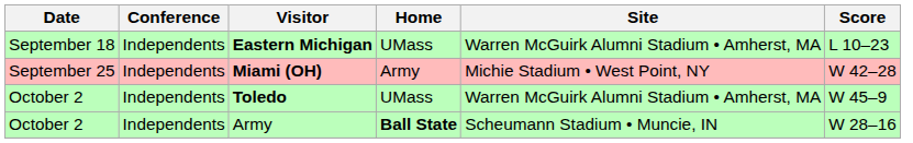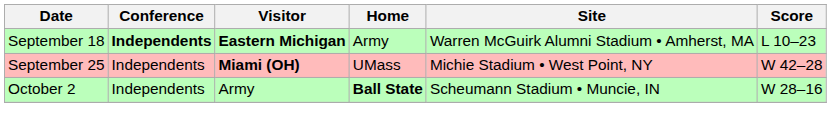Eastern Michigan | Conference: normal -> bold
Eastern Michigan | Home: UMass -> Army
Miami (OH) | Home: Army -> UMass
- row: October 2 | Independents | Toledo | UMass | Warren McGuirk Alumni Stadium • Amherst, MA | W 45–9
